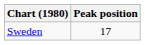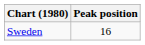Sweden | Peak position: 17 -> 16
